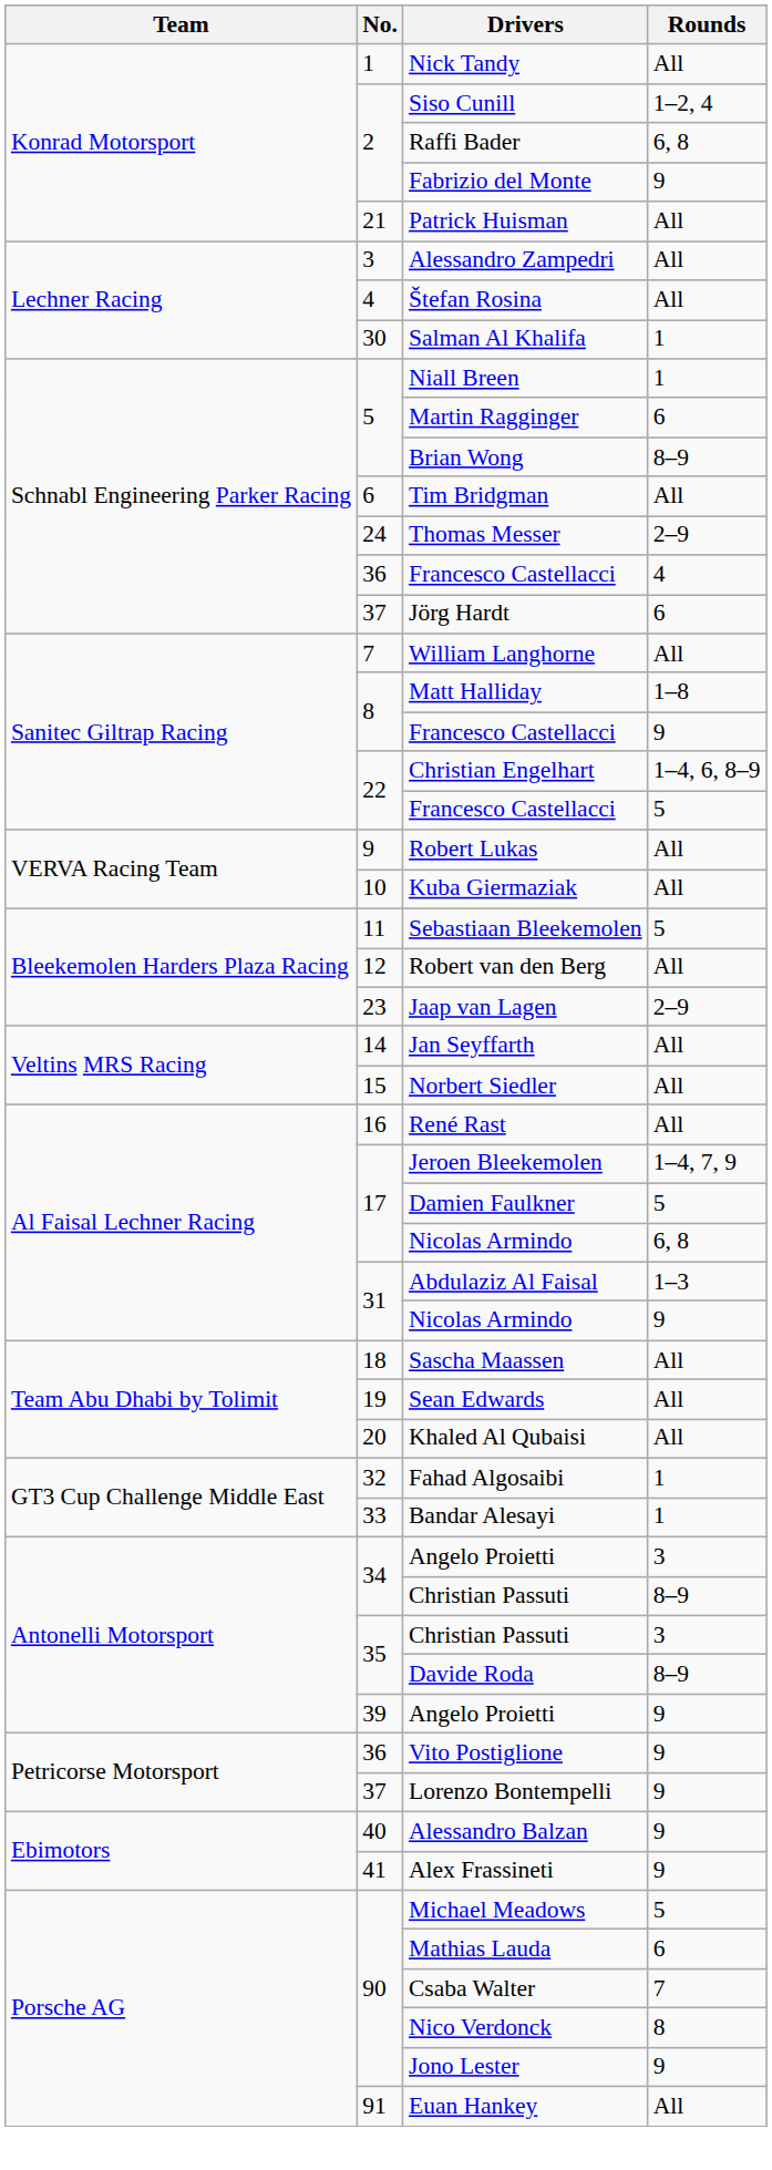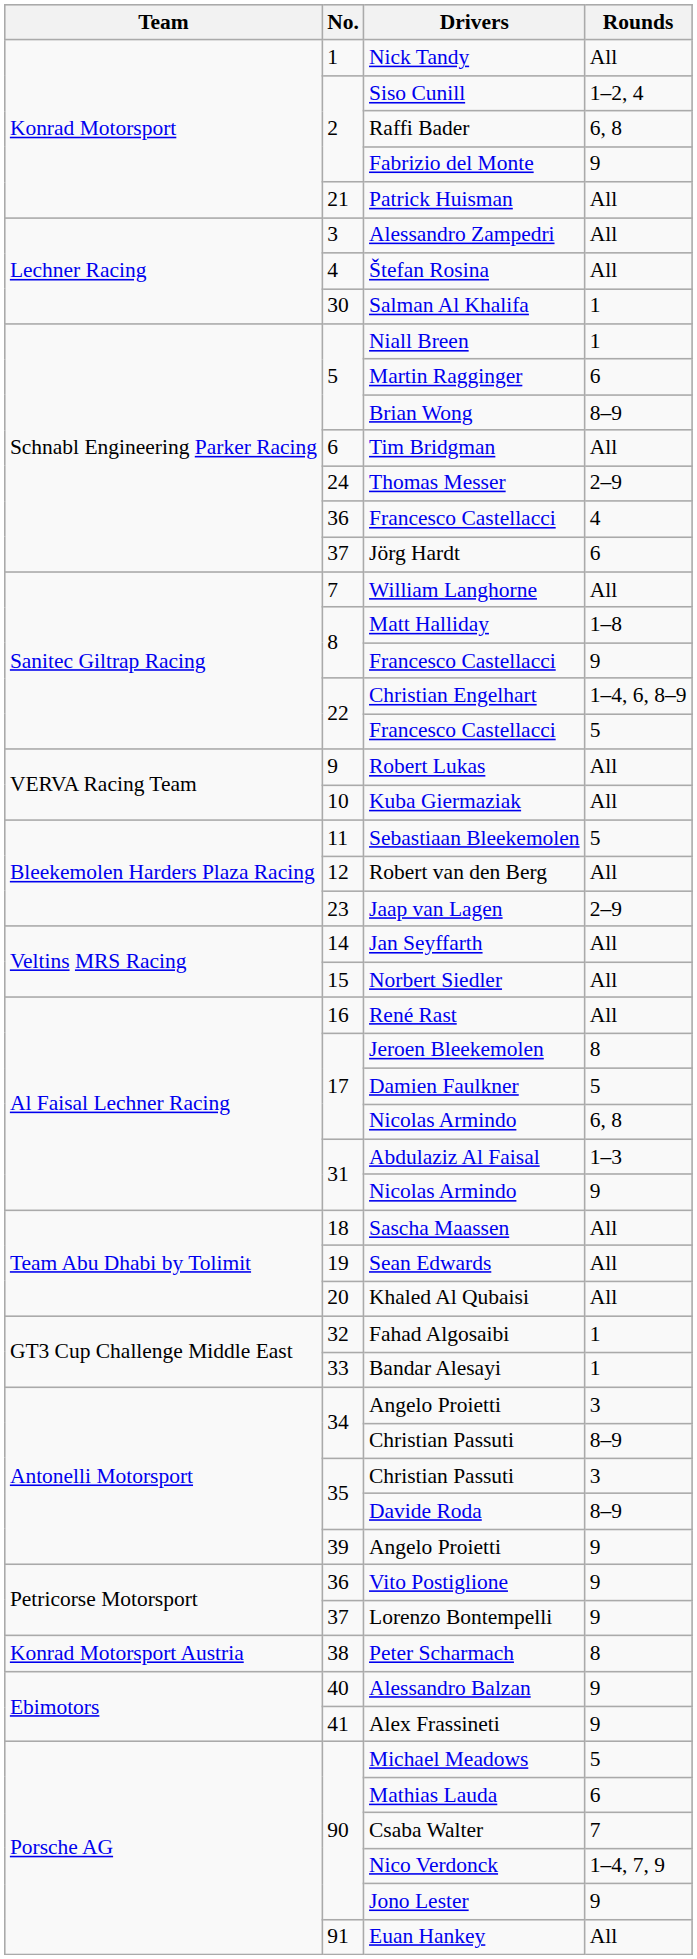Jeroen Bleekemolen | Rounds: 1–4, 7, 9 -> 8
+ row: Konrad Motorsport Austria | 38 | Peter Scharmach | 8
Nico Verdonck | Rounds: 8 -> 1–4, 7, 9
